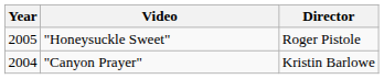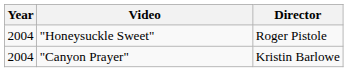"Honeysuckle Sweet" | Year: 2005 -> 2004
